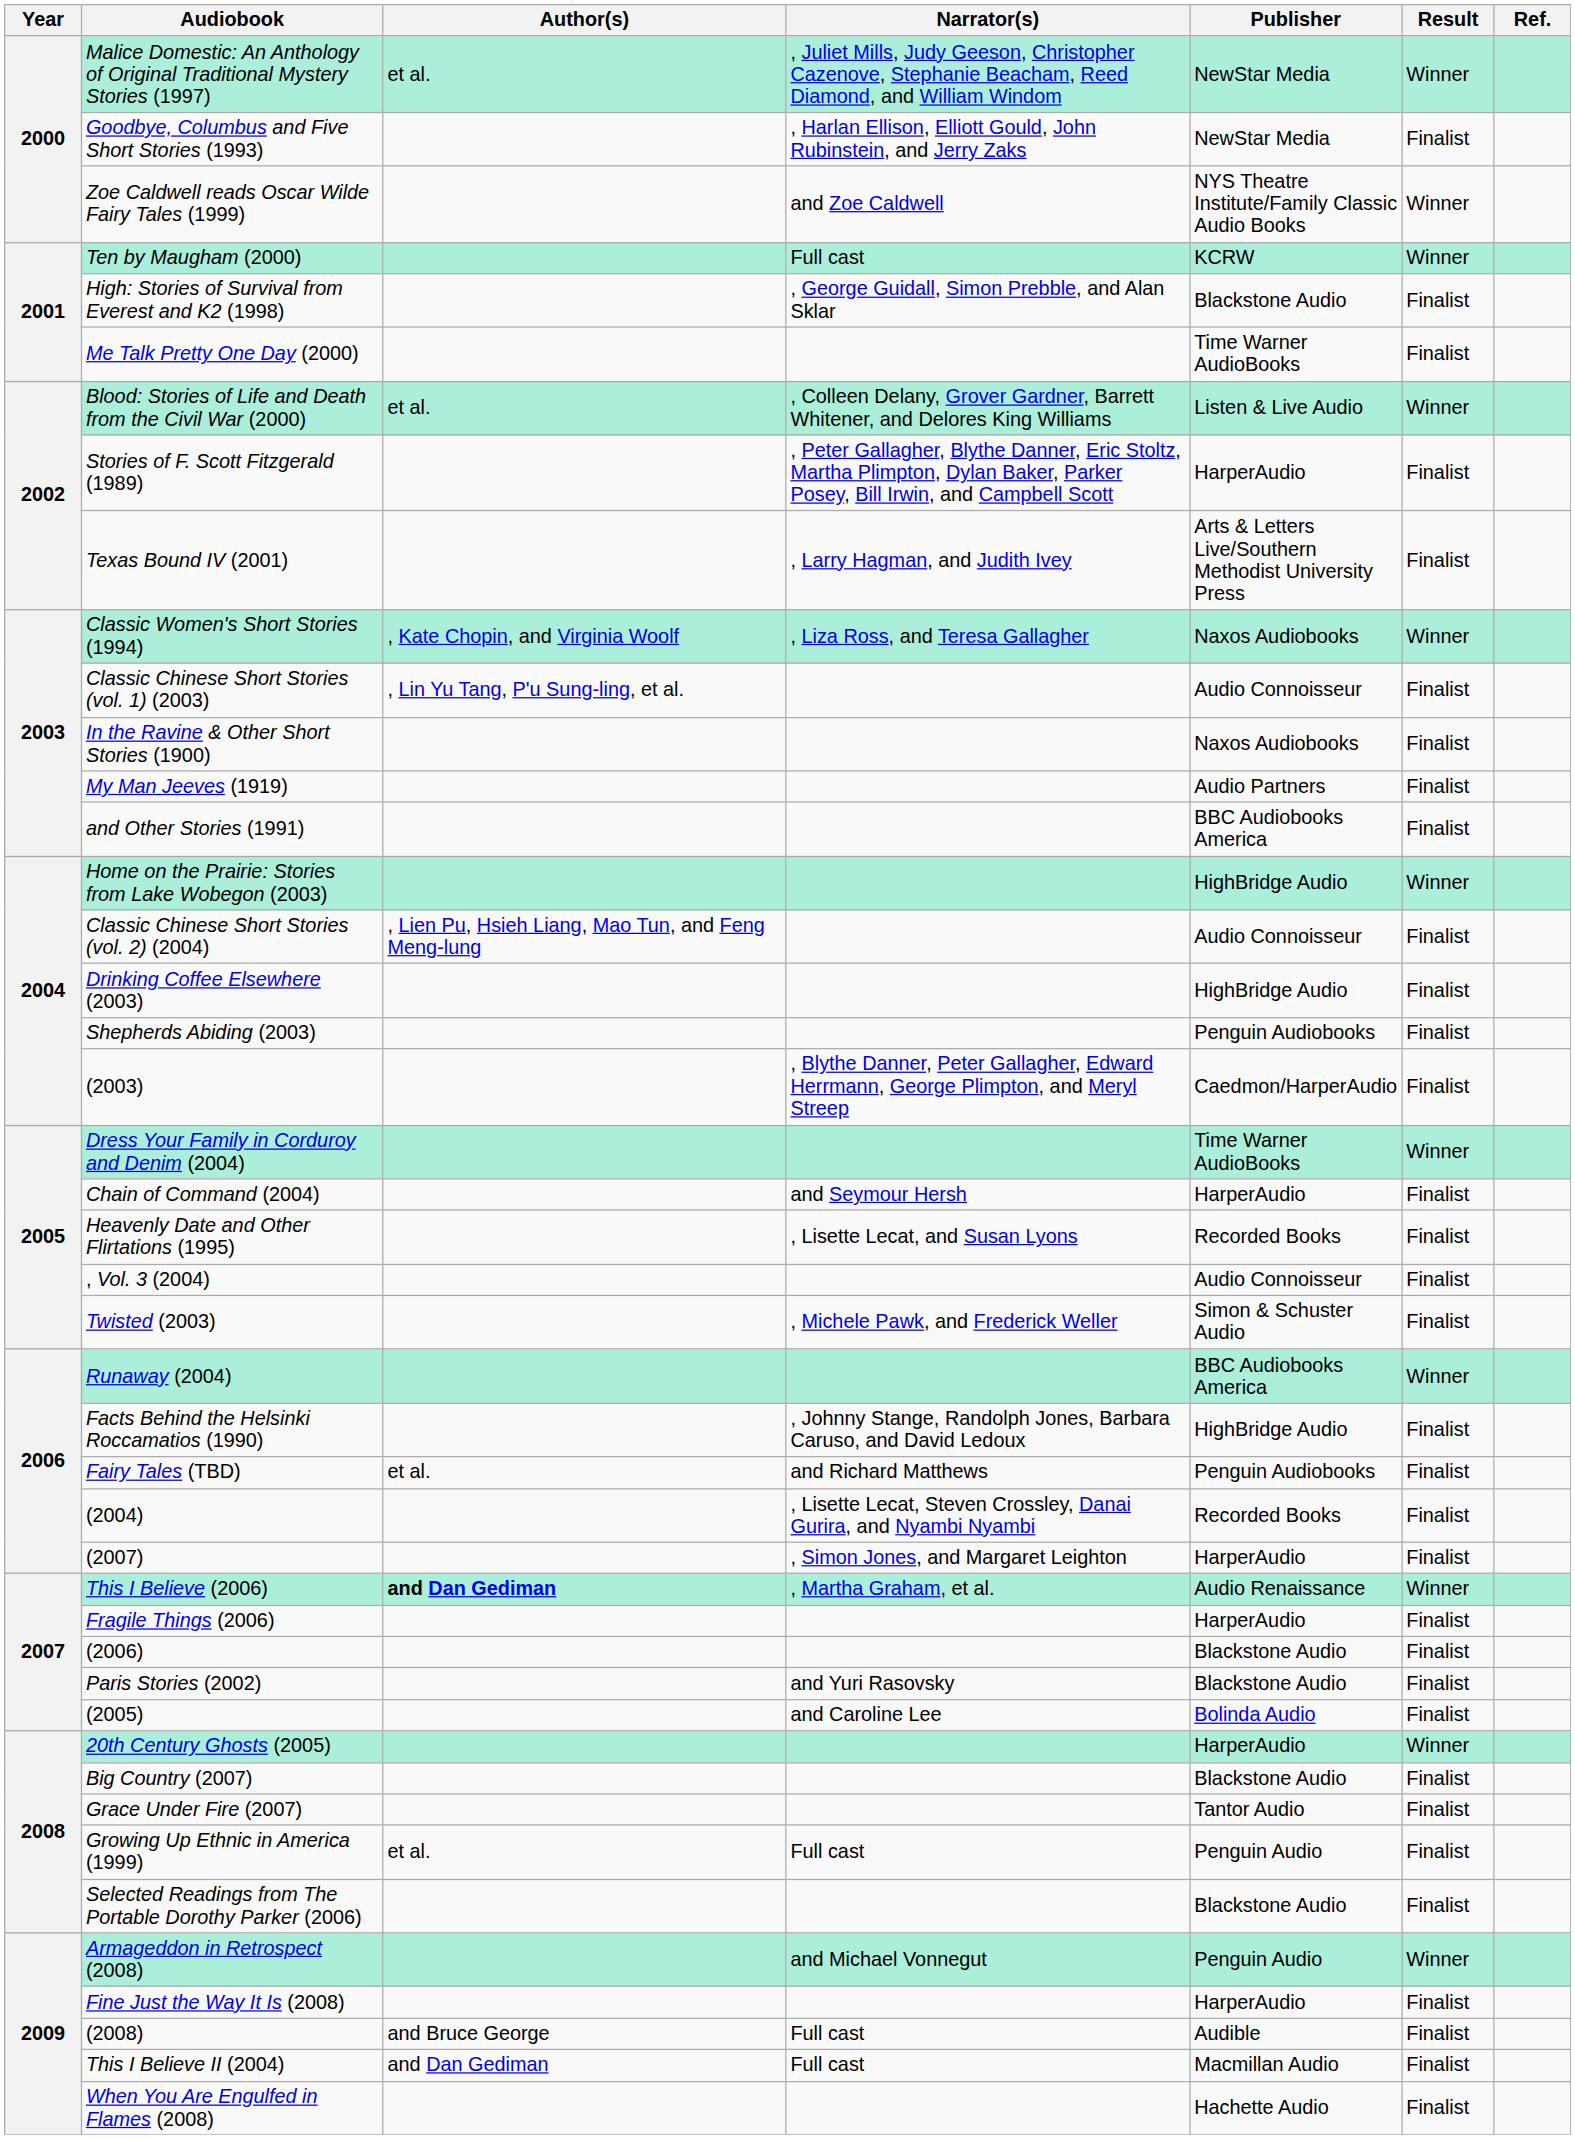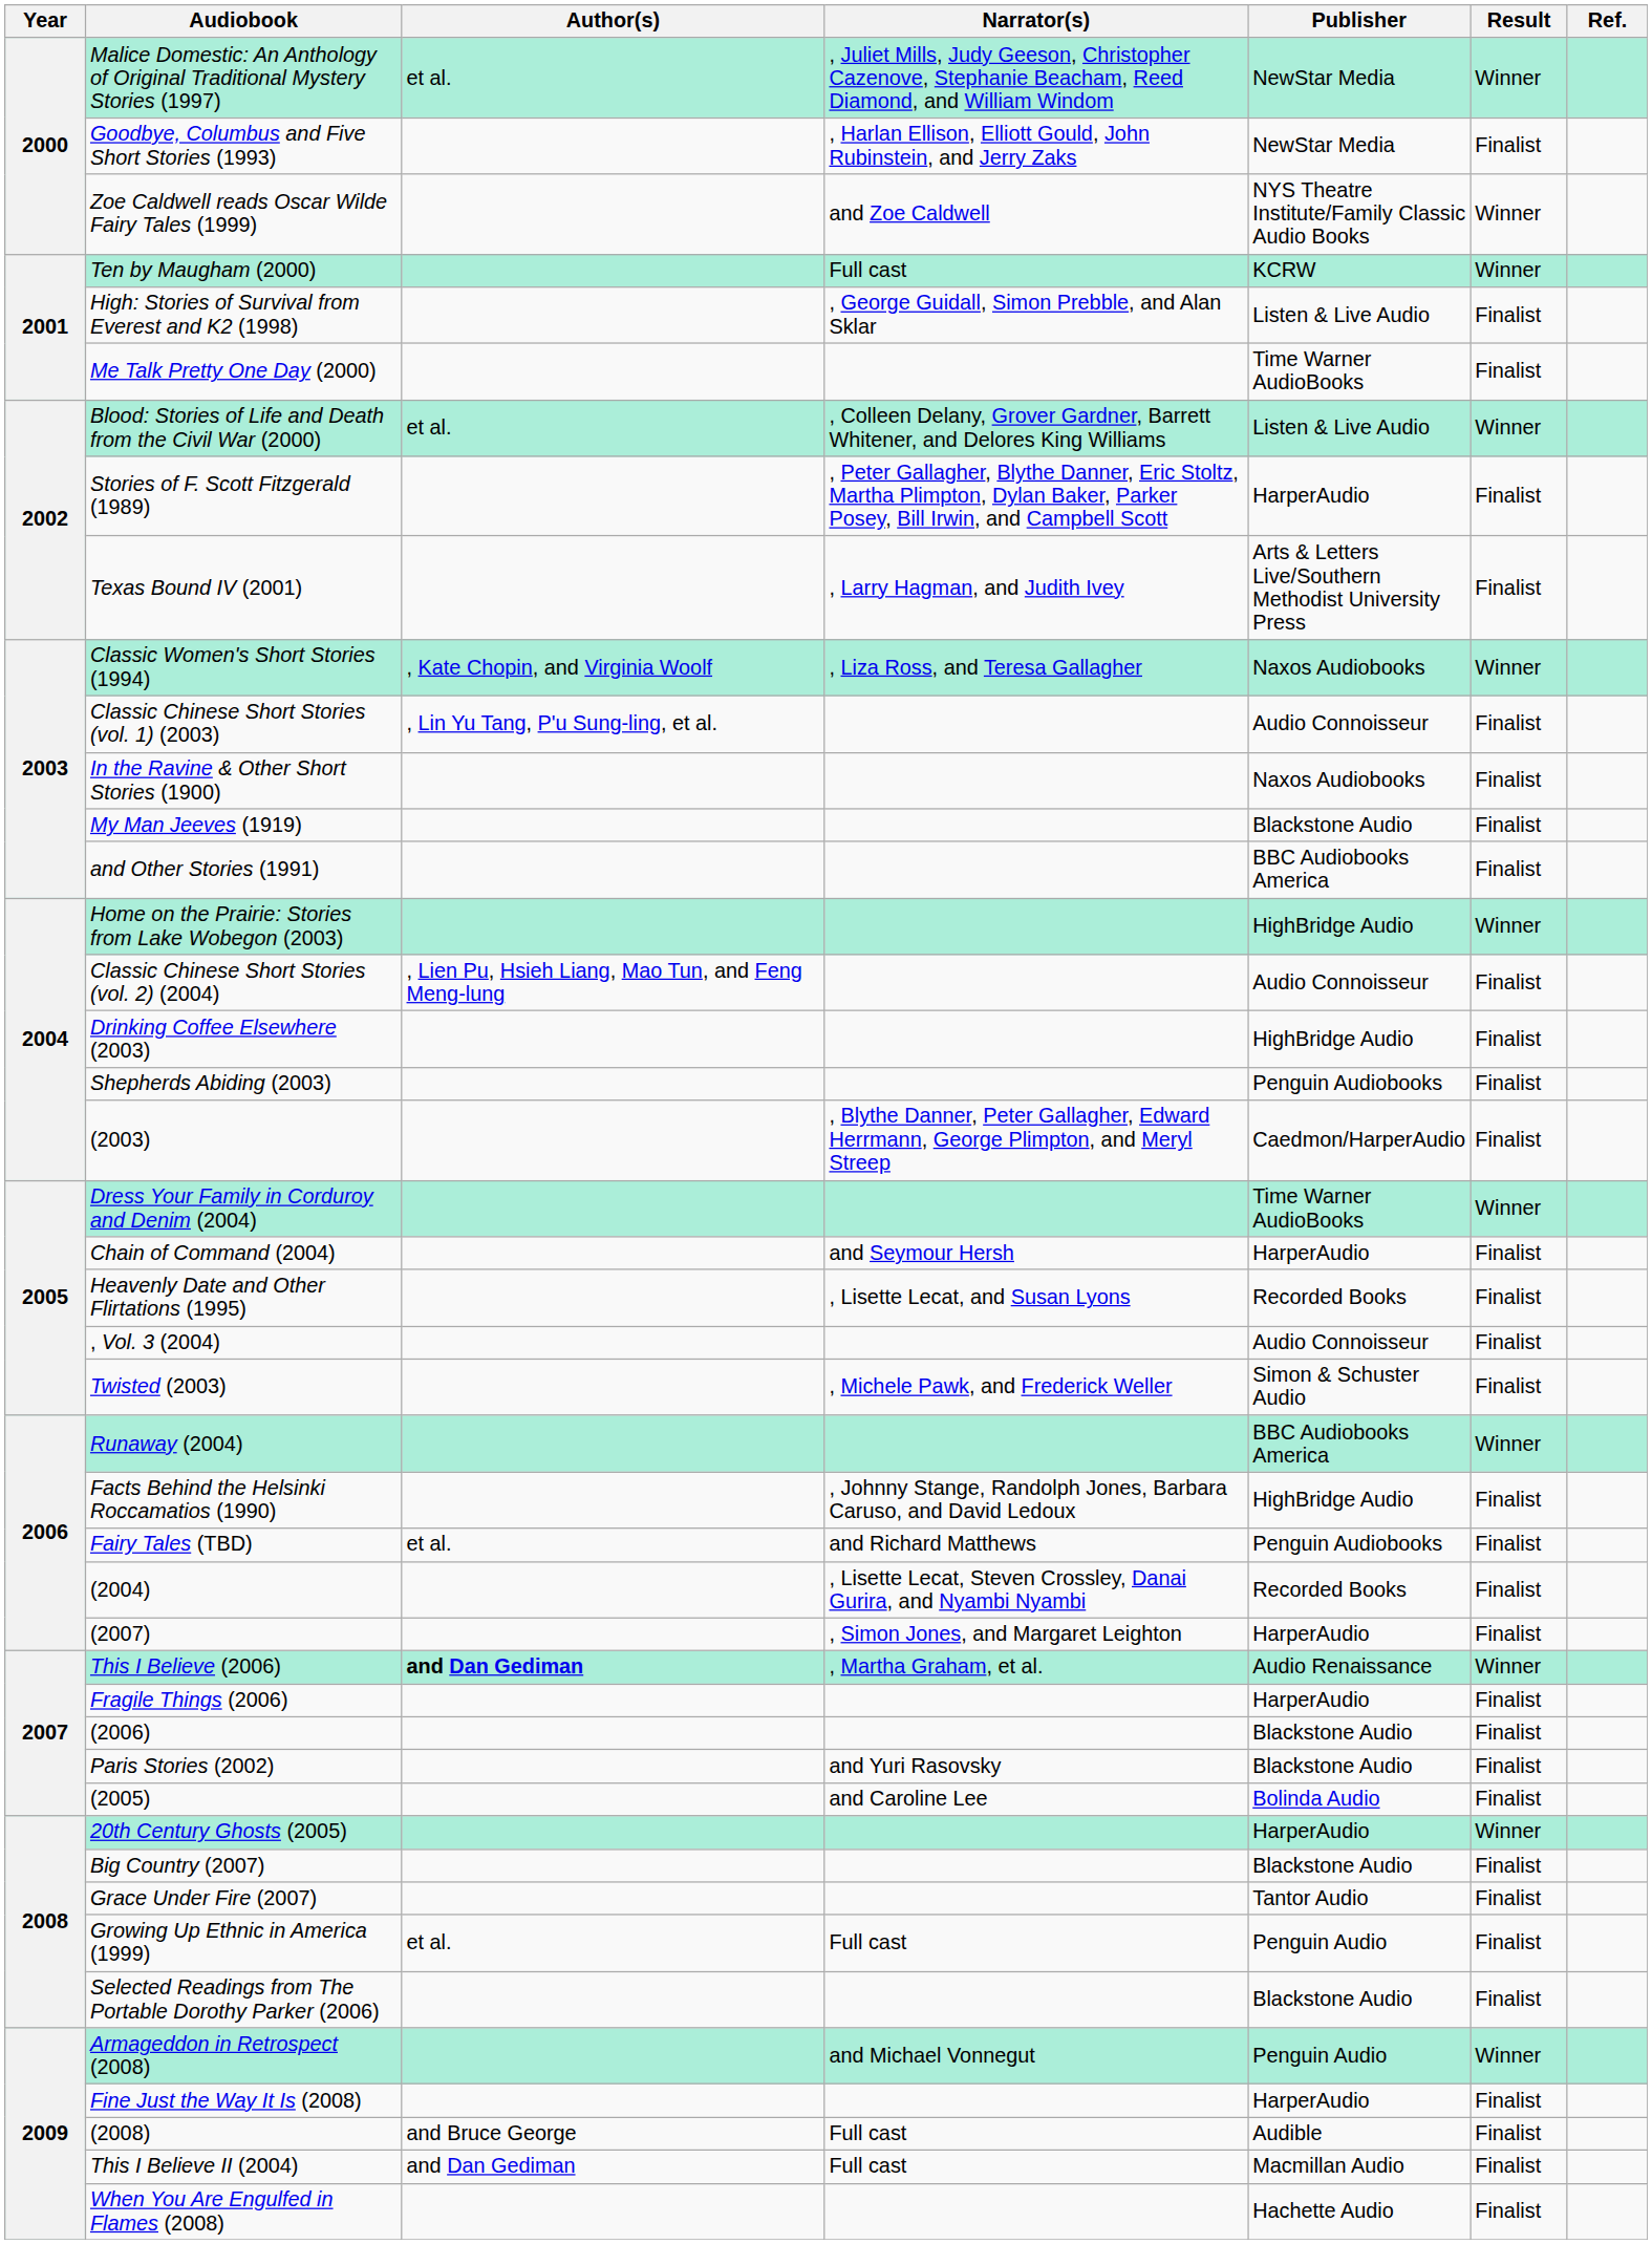High: Stories of Survival from Everest and K2 (1998) | Publisher: Blackstone Audio -> Listen & Live Audio
My Man Jeeves (1919) | Publisher: Audio Partners -> Blackstone Audio
